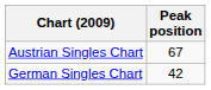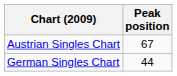German Singles Chart | Peak position: 42 -> 44
